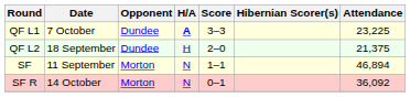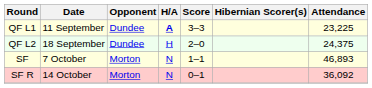QF L1 | Date: 7 October -> 11 September
QF L2 | Attendance: 21,375 -> 24,375
SF | Date: 11 September -> 7 October
SF | Attendance: 46,894 -> 46,893
